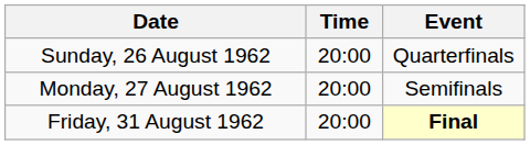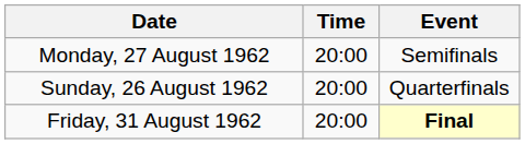rows swapped: Sunday, 26 August 1962 <-> Monday, 27 August 1962
